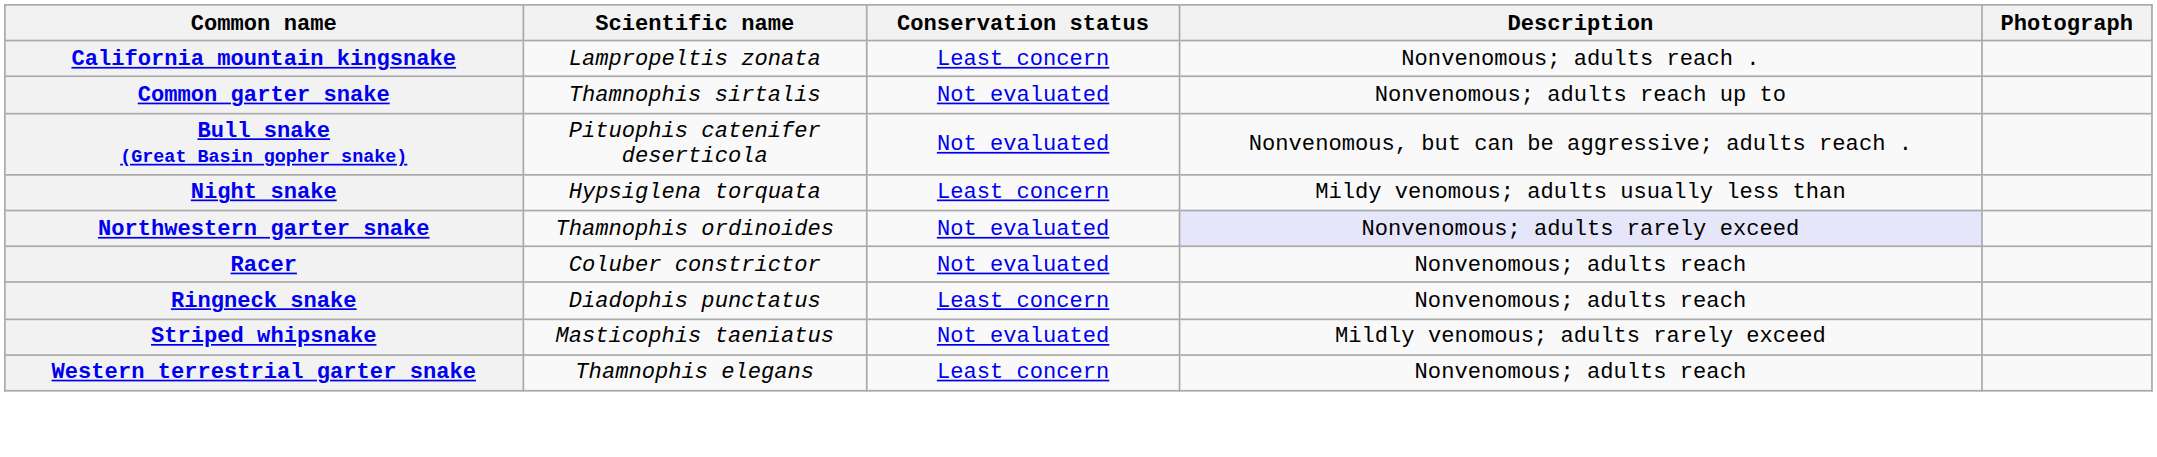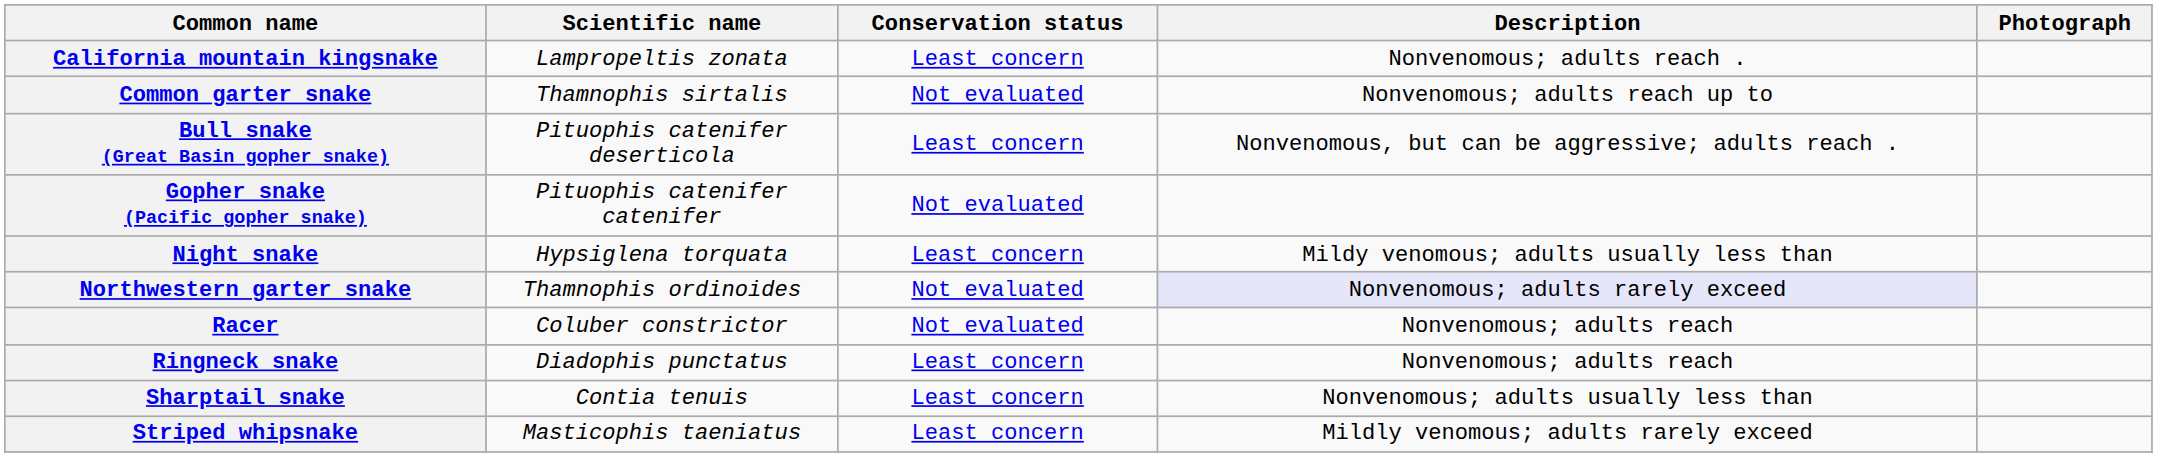Bull snake (Great Basin gopher snake) | Conservation status: Not evaluated -> Least concern
+ row: Gopher snake (Pacific gopher snake) | Pituophis catenifer catenifer | Not evaluated
+ row: Sharptail snake | Contia tenuis | Least concern | Nonvenomous; adults usually less than
Striped whipsnake | Conservation status: Not evaluated -> Least concern
- row: Western terrestrial garter snake | Thamnophis elegans | Least concern | Nonvenomous; adults reach
